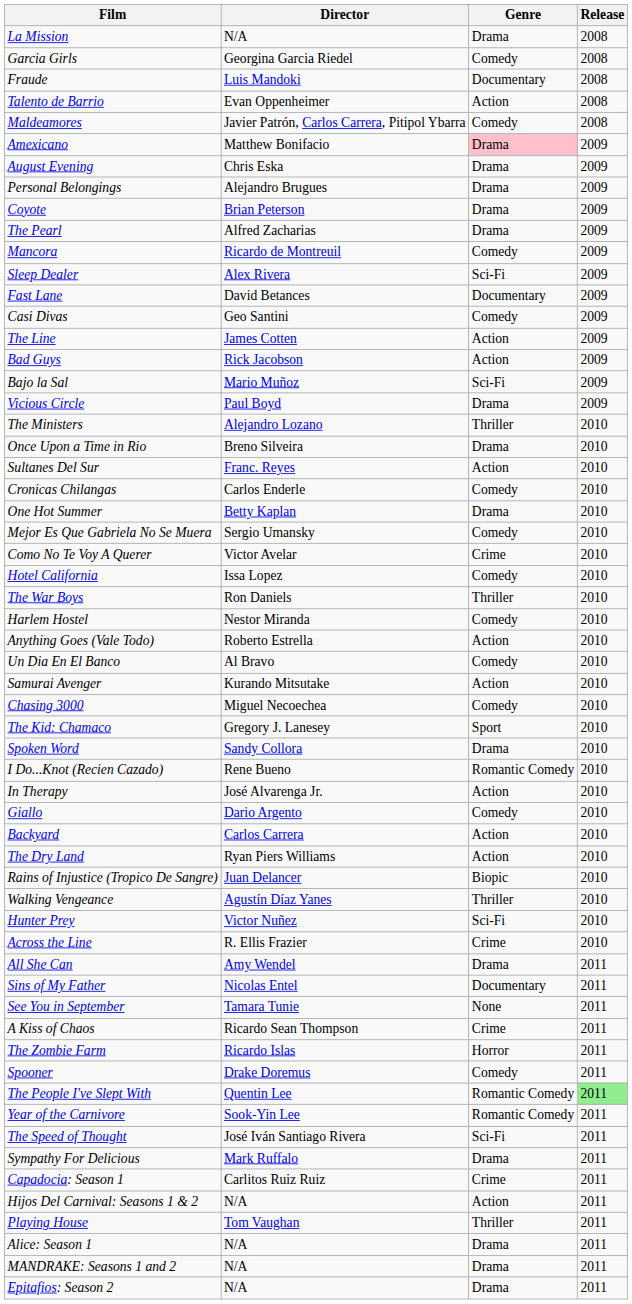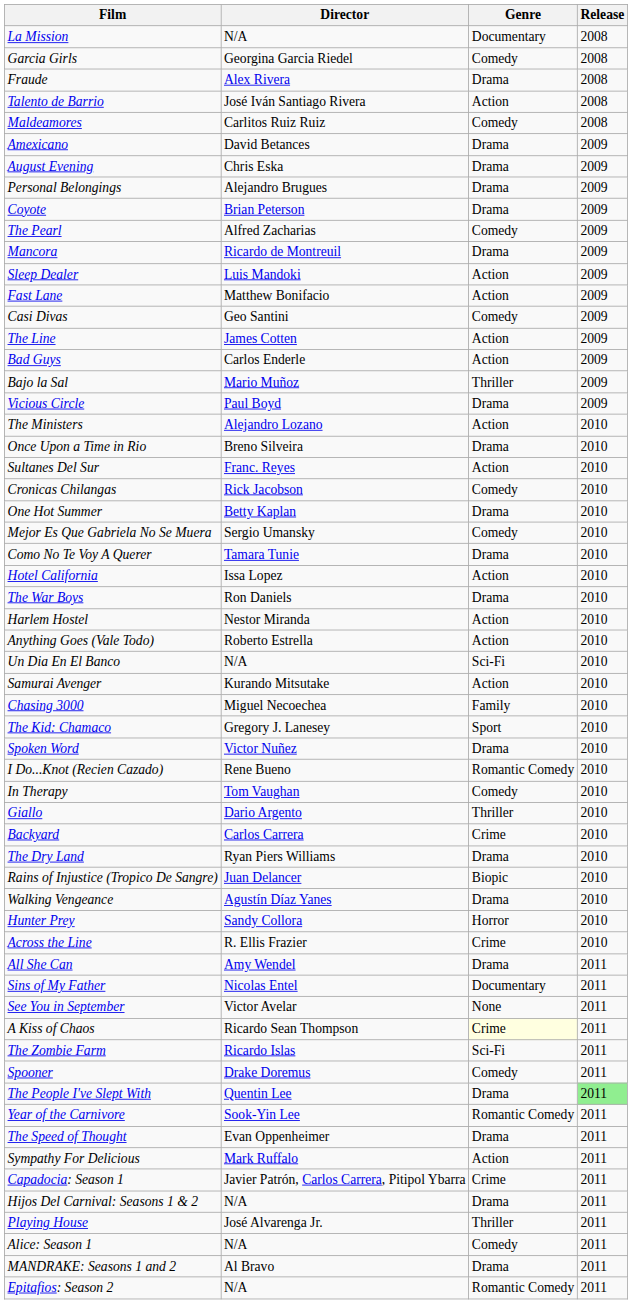La Mission | Genre: Drama -> Documentary
Fraude | Director: Luis Mandoki -> Alex Rivera
Fraude | Genre: Documentary -> Drama
Talento de Barrio | Director: Evan Oppenheimer -> José Iván Santiago Rivera
Maldeamores | Director: Javier Patrón, Carlos Carrera, Pitipol Ybarra -> Carlitos Ruiz Ruiz
Amexicano | Director: Matthew Bonifacio -> David Betances
Amexicano | Genre: pink background -> no background
The Pearl | Genre: Drama -> Comedy
Mancora | Genre: Comedy -> Drama
Sleep Dealer | Director: Alex Rivera -> Luis Mandoki
Sleep Dealer | Genre: Sci-Fi -> Action
Fast Lane | Director: David Betances -> Matthew Bonifacio
Fast Lane | Genre: Documentary -> Action
Bad Guys | Director: Rick Jacobson -> Carlos Enderle
Bajo la Sal | Genre: Sci-Fi -> Thriller
The Ministers | Genre: Thriller -> Action
Cronicas Chilangas | Director: Carlos Enderle -> Rick Jacobson
Como No Te Voy A Querer | Director: Victor Avelar -> Tamara Tunie
Como No Te Voy A Querer | Genre: Crime -> Drama
Hotel California | Genre: Comedy -> Action
The War Boys | Genre: Thriller -> Drama
Harlem Hostel | Genre: Comedy -> Action
Un Dia En El Banco | Director: Al Bravo -> N/A
Un Dia En El Banco | Genre: Comedy -> Sci-Fi
Chasing 3000 | Genre: Comedy -> Family
Spoken Word | Director: Sandy Collora -> Victor Nuñez
In Therapy | Director: José Alvarenga Jr. -> Tom Vaughan
In Therapy | Genre: Action -> Comedy
Giallo | Genre: Comedy -> Thriller
Backyard | Genre: Action -> Crime
The Dry Land | Genre: Action -> Drama
Walking Vengeance | Genre: Thriller -> Drama
Hunter Prey | Director: Victor Nuñez -> Sandy Collora
Hunter Prey | Genre: Sci-Fi -> Horror
See You in September | Director: Tamara Tunie -> Victor Avelar
A Kiss of Chaos | Genre: no background -> lightyellow background
The Zombie Farm | Genre: Horror -> Sci-Fi
The People I've Slept With | Genre: Romantic Comedy -> Drama
The Speed of Thought | Director: José Iván Santiago Rivera -> Evan Oppenheimer
The Speed of Thought | Genre: Sci-Fi -> Drama
Sympathy For Delicious | Genre: Drama -> Action
Capadocia: Season 1 | Director: Carlitos Ruiz Ruiz -> Javier Patrón, Carlos Carrera, Pitipol Ybarra
Hijos Del Carnival: Seasons 1 & 2 | Genre: Action -> Drama
Playing House | Director: Tom Vaughan -> José Alvarenga Jr.
Alice: Season 1 | Genre: Drama -> Comedy
MANDRAKE: Seasons 1 and 2 | Director: N/A -> Al Bravo
Epitafios: Season 2 | Genre: Drama -> Romantic Comedy
